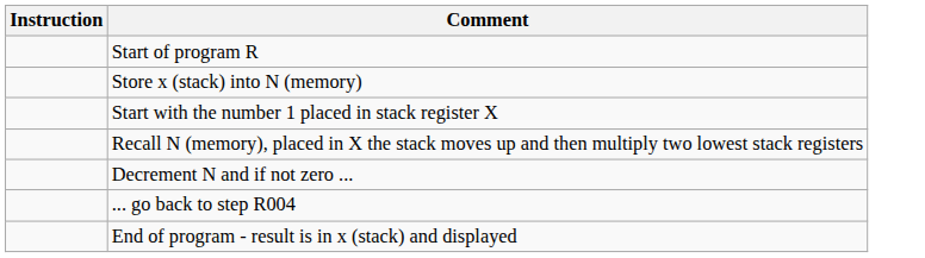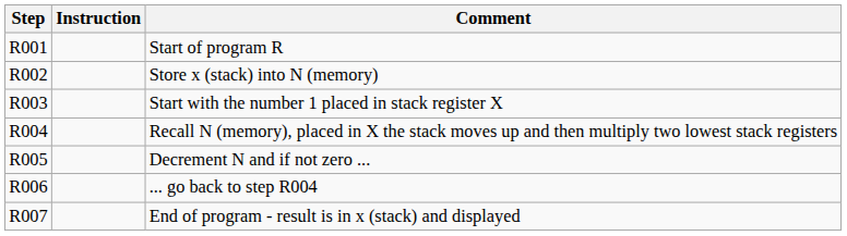+ column: Step | R001 | R002 | R003 | R004 | R005 | R006 | R007
